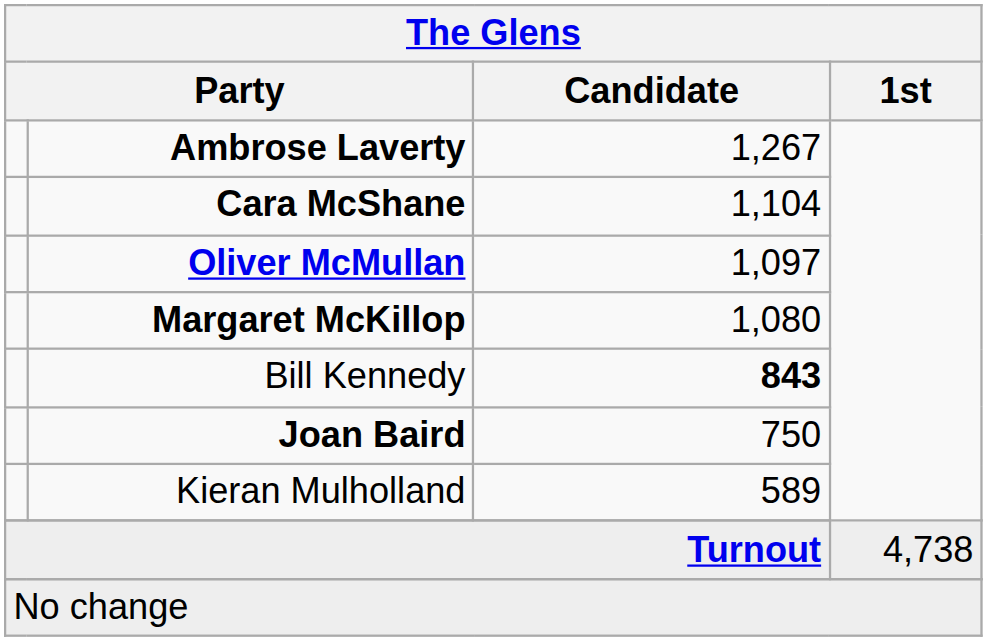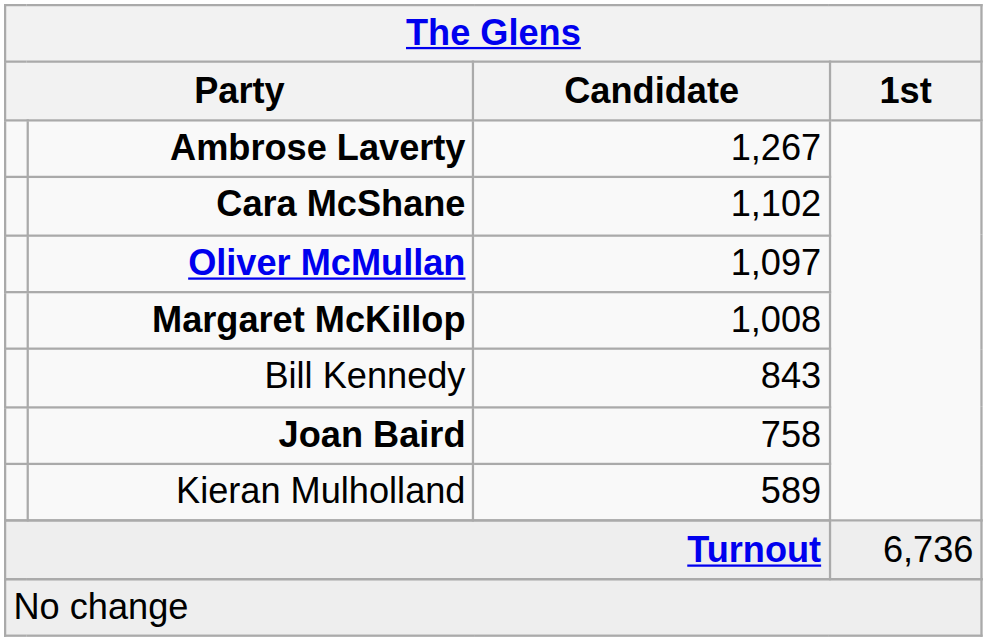Cara McShane | Candidate: 1,104 -> 1,102
Margaret McKillop | Candidate: 1,080 -> 1,008
Bill Kennedy | Candidate: bold -> normal
Joan Baird | Candidate: 750 -> 758
Turnout | 1st: 4,738 -> 6,736
